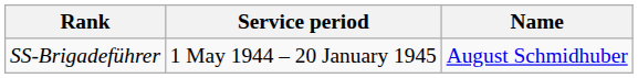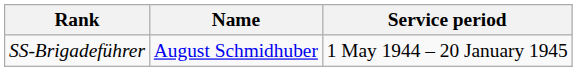columns swapped: Name <-> Service period
